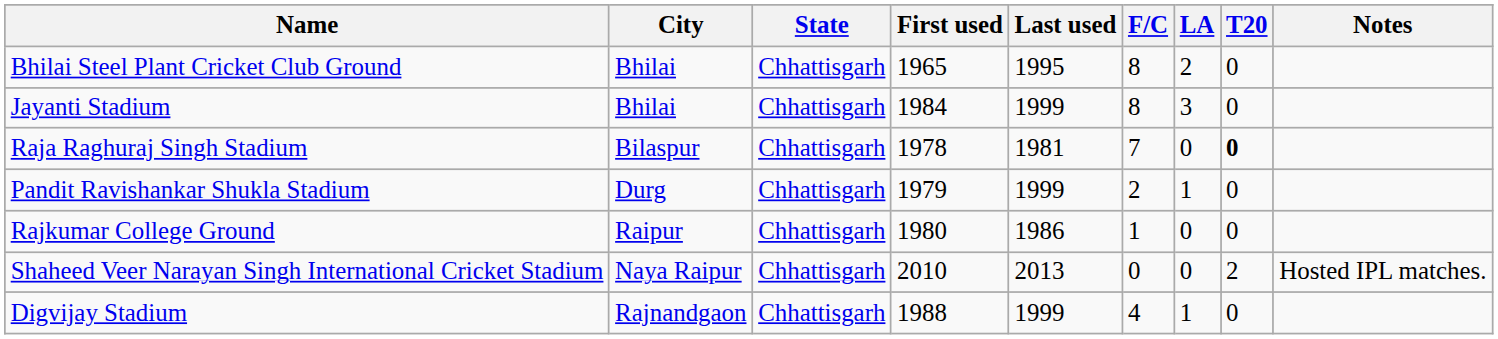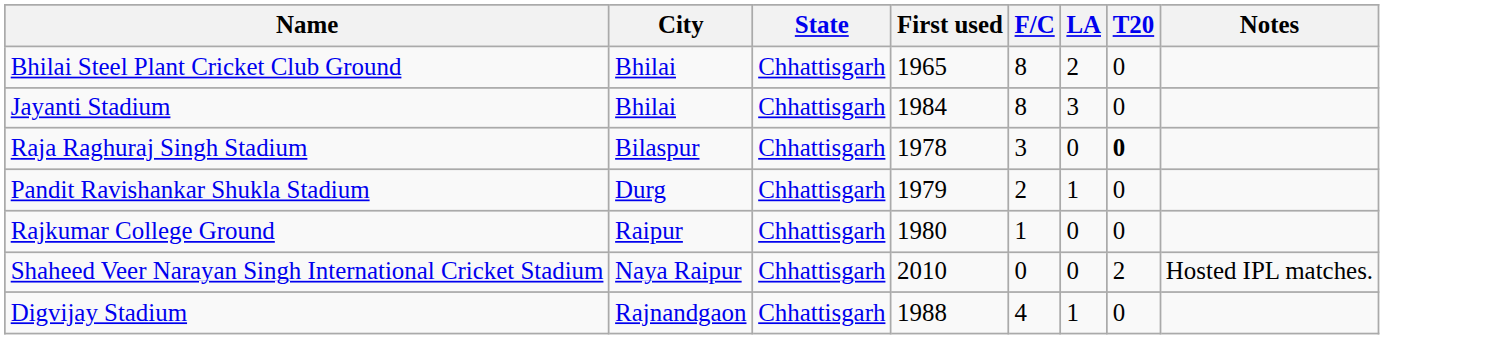- column: Last used | 1995 | 1999 | 1981 | 1999 | 1986 | 2013 | 1999
Raja Raghuraj Singh Stadium | F/C: 7 -> 3
